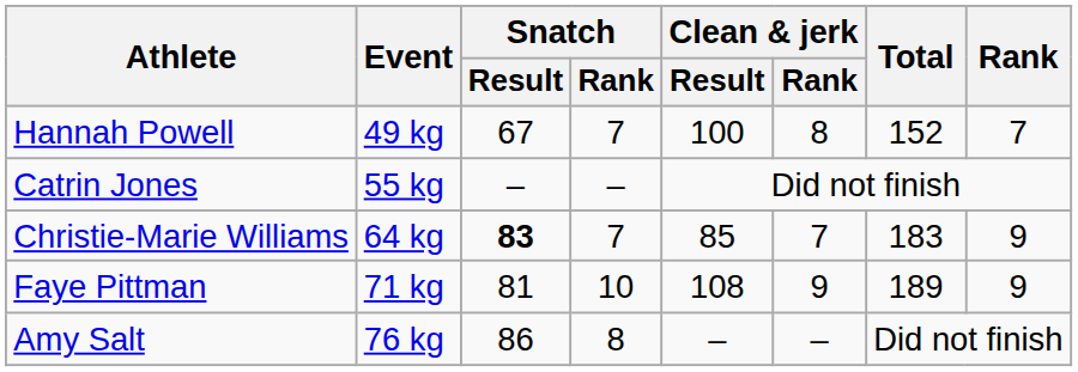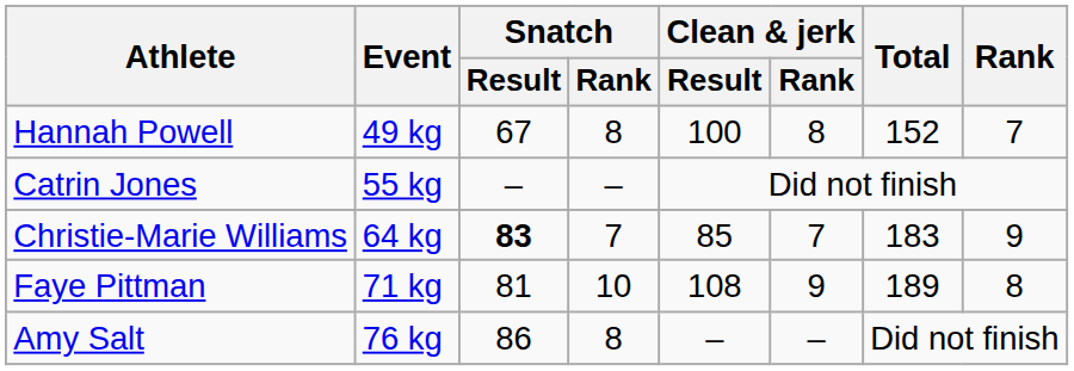Hannah Powell | Snatch / Rank: 7 -> 8
Faye Pittman | Rank: 9 -> 8
